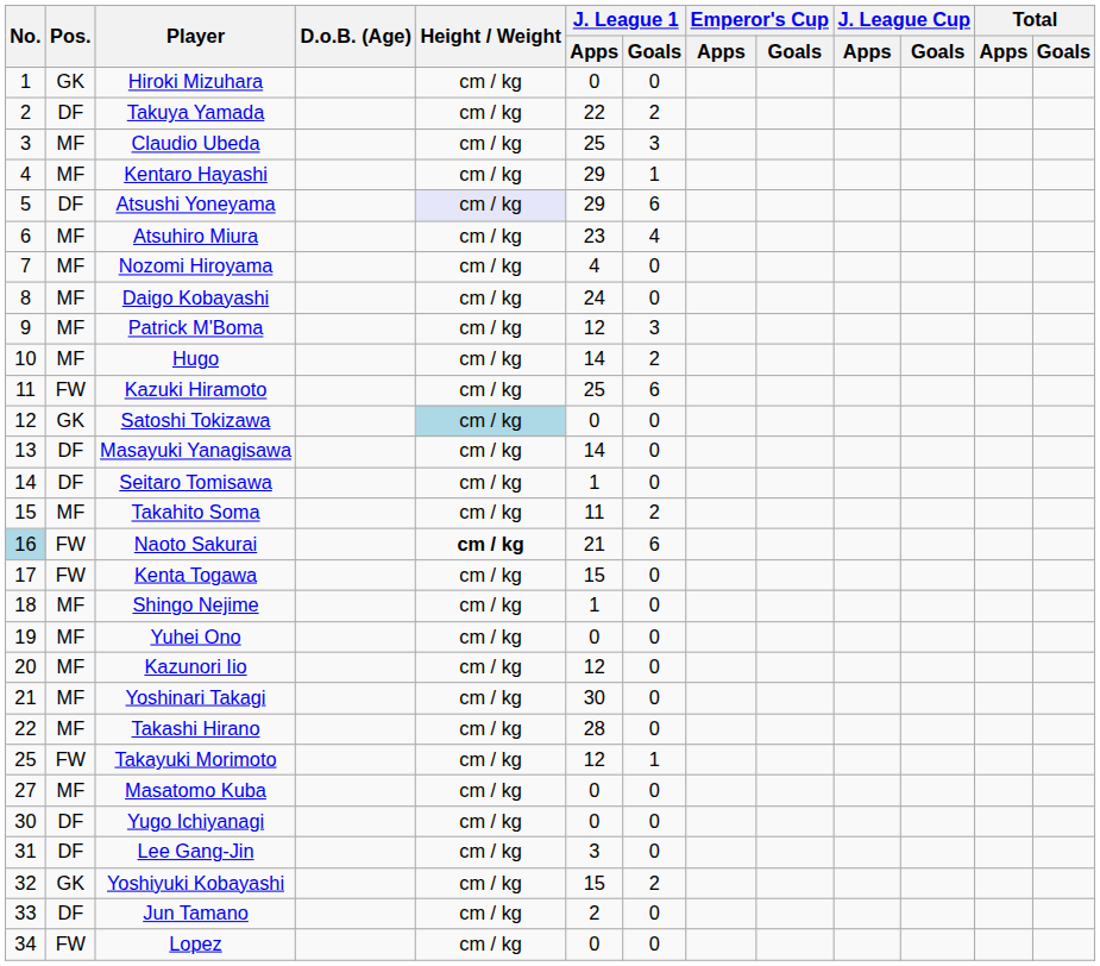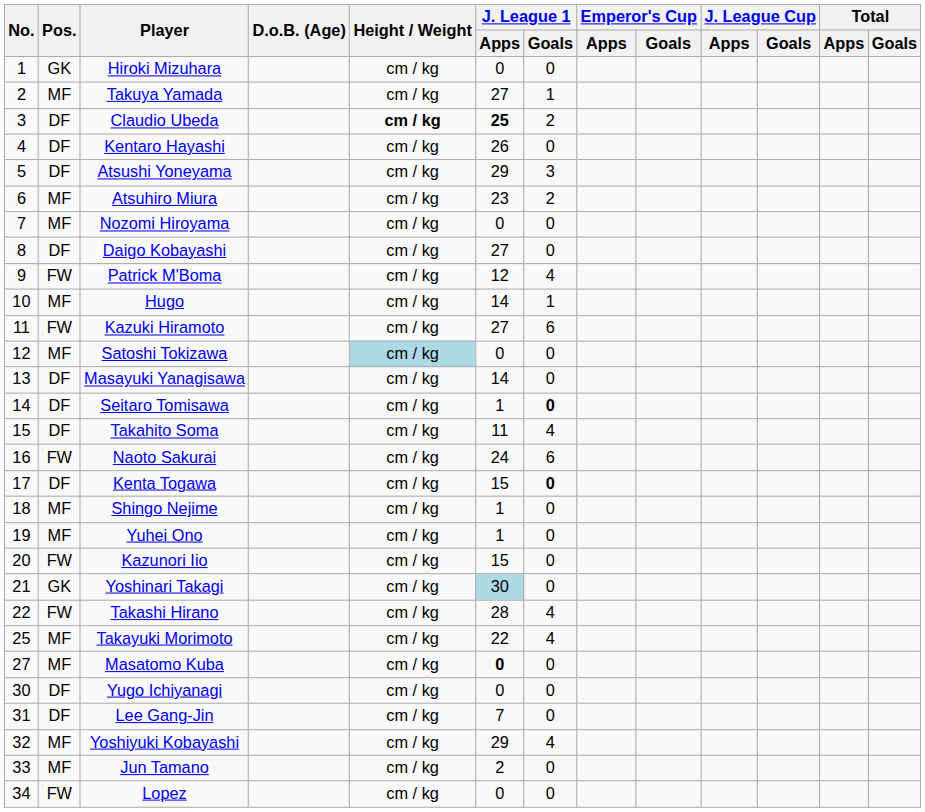Takuya Yamada | Pos.: DF -> MF
Takuya Yamada | J. League 1 / Apps: 22 -> 27
Takuya Yamada | J. League 1 / Goals: 2 -> 1
Claudio Ubeda | Pos.: MF -> DF
Claudio Ubeda | Height / Weight: normal -> bold
Claudio Ubeda | J. League 1 / Apps: normal -> bold
Claudio Ubeda | J. League 1 / Goals: 3 -> 2
Kentaro Hayashi | Pos.: MF -> DF
Kentaro Hayashi | J. League 1 / Apps: 29 -> 26
Kentaro Hayashi | J. League 1 / Goals: 1 -> 0
Atsushi Yoneyama | Height / Weight: lavender background -> no background
Atsushi Yoneyama | J. League 1 / Goals: 6 -> 3
Atsuhiro Miura | J. League 1 / Goals: 4 -> 2
Nozomi Hiroyama | J. League 1 / Apps: 4 -> 0
Daigo Kobayashi | Pos.: MF -> DF
Daigo Kobayashi | J. League 1 / Apps: 24 -> 27
Patrick M'Boma | Pos.: MF -> FW
Patrick M'Boma | J. League 1 / Goals: 3 -> 4
Hugo | J. League 1 / Goals: 2 -> 1
Kazuki Hiramoto | J. League 1 / Apps: 25 -> 27
Satoshi Tokizawa | Pos.: GK -> MF
Seitaro Tomisawa | J. League 1 / Goals: normal -> bold
Takahito Soma | Pos.: MF -> DF
Takahito Soma | J. League 1 / Goals: 2 -> 4
Naoto Sakurai | No.: lightblue background -> no background
Naoto Sakurai | Height / Weight: bold -> normal
Naoto Sakurai | J. League 1 / Apps: 21 -> 24
Kenta Togawa | Pos.: FW -> DF
Kenta Togawa | J. League 1 / Goals: normal -> bold
Yuhei Ono | J. League 1 / Apps: 0 -> 1
Kazunori Iio | Pos.: MF -> FW
Kazunori Iio | J. League 1 / Apps: 12 -> 15
Yoshinari Takagi | Pos.: MF -> GK
Yoshinari Takagi | J. League 1 / Apps: no background -> lightblue background
Takashi Hirano | Pos.: MF -> FW
Takashi Hirano | J. League 1 / Goals: 0 -> 4
Takayuki Morimoto | Pos.: FW -> MF
Takayuki Morimoto | J. League 1 / Apps: 12 -> 22
Takayuki Morimoto | J. League 1 / Goals: 1 -> 4
Masatomo Kuba | J. League 1 / Apps: normal -> bold
Lee Gang-Jin | J. League 1 / Apps: 3 -> 7
Yoshiyuki Kobayashi | Pos.: GK -> MF
Yoshiyuki Kobayashi | J. League 1 / Apps: 15 -> 29
Yoshiyuki Kobayashi | J. League 1 / Goals: 2 -> 4
Jun Tamano | Pos.: DF -> MF
